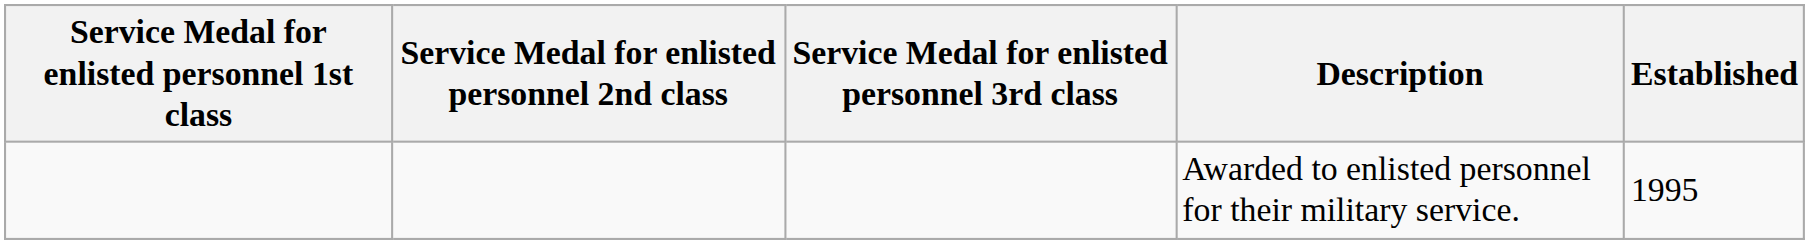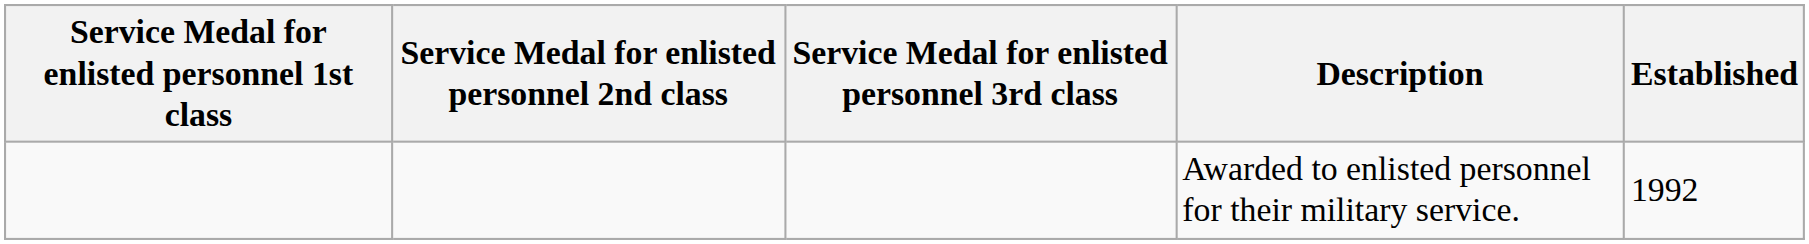Awarded to enlisted personnel for their military service. | Established: 1995 -> 1992
